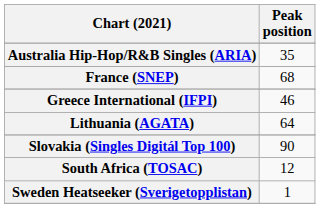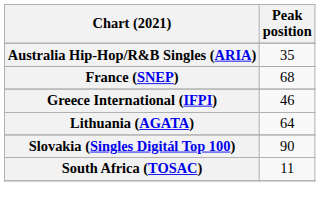South Africa (TOSAC) | Peak position: 12 -> 11
- row: Sweden Heatseeker (Sverigetopplistan) | 1
